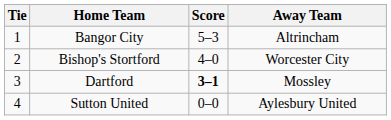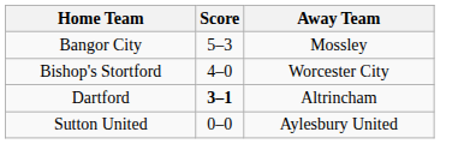- column: Tie | 1 | 2 | 3 | 4
Bangor City | Away Team: Altrincham -> Mossley
Dartford | Away Team: Mossley -> Altrincham
